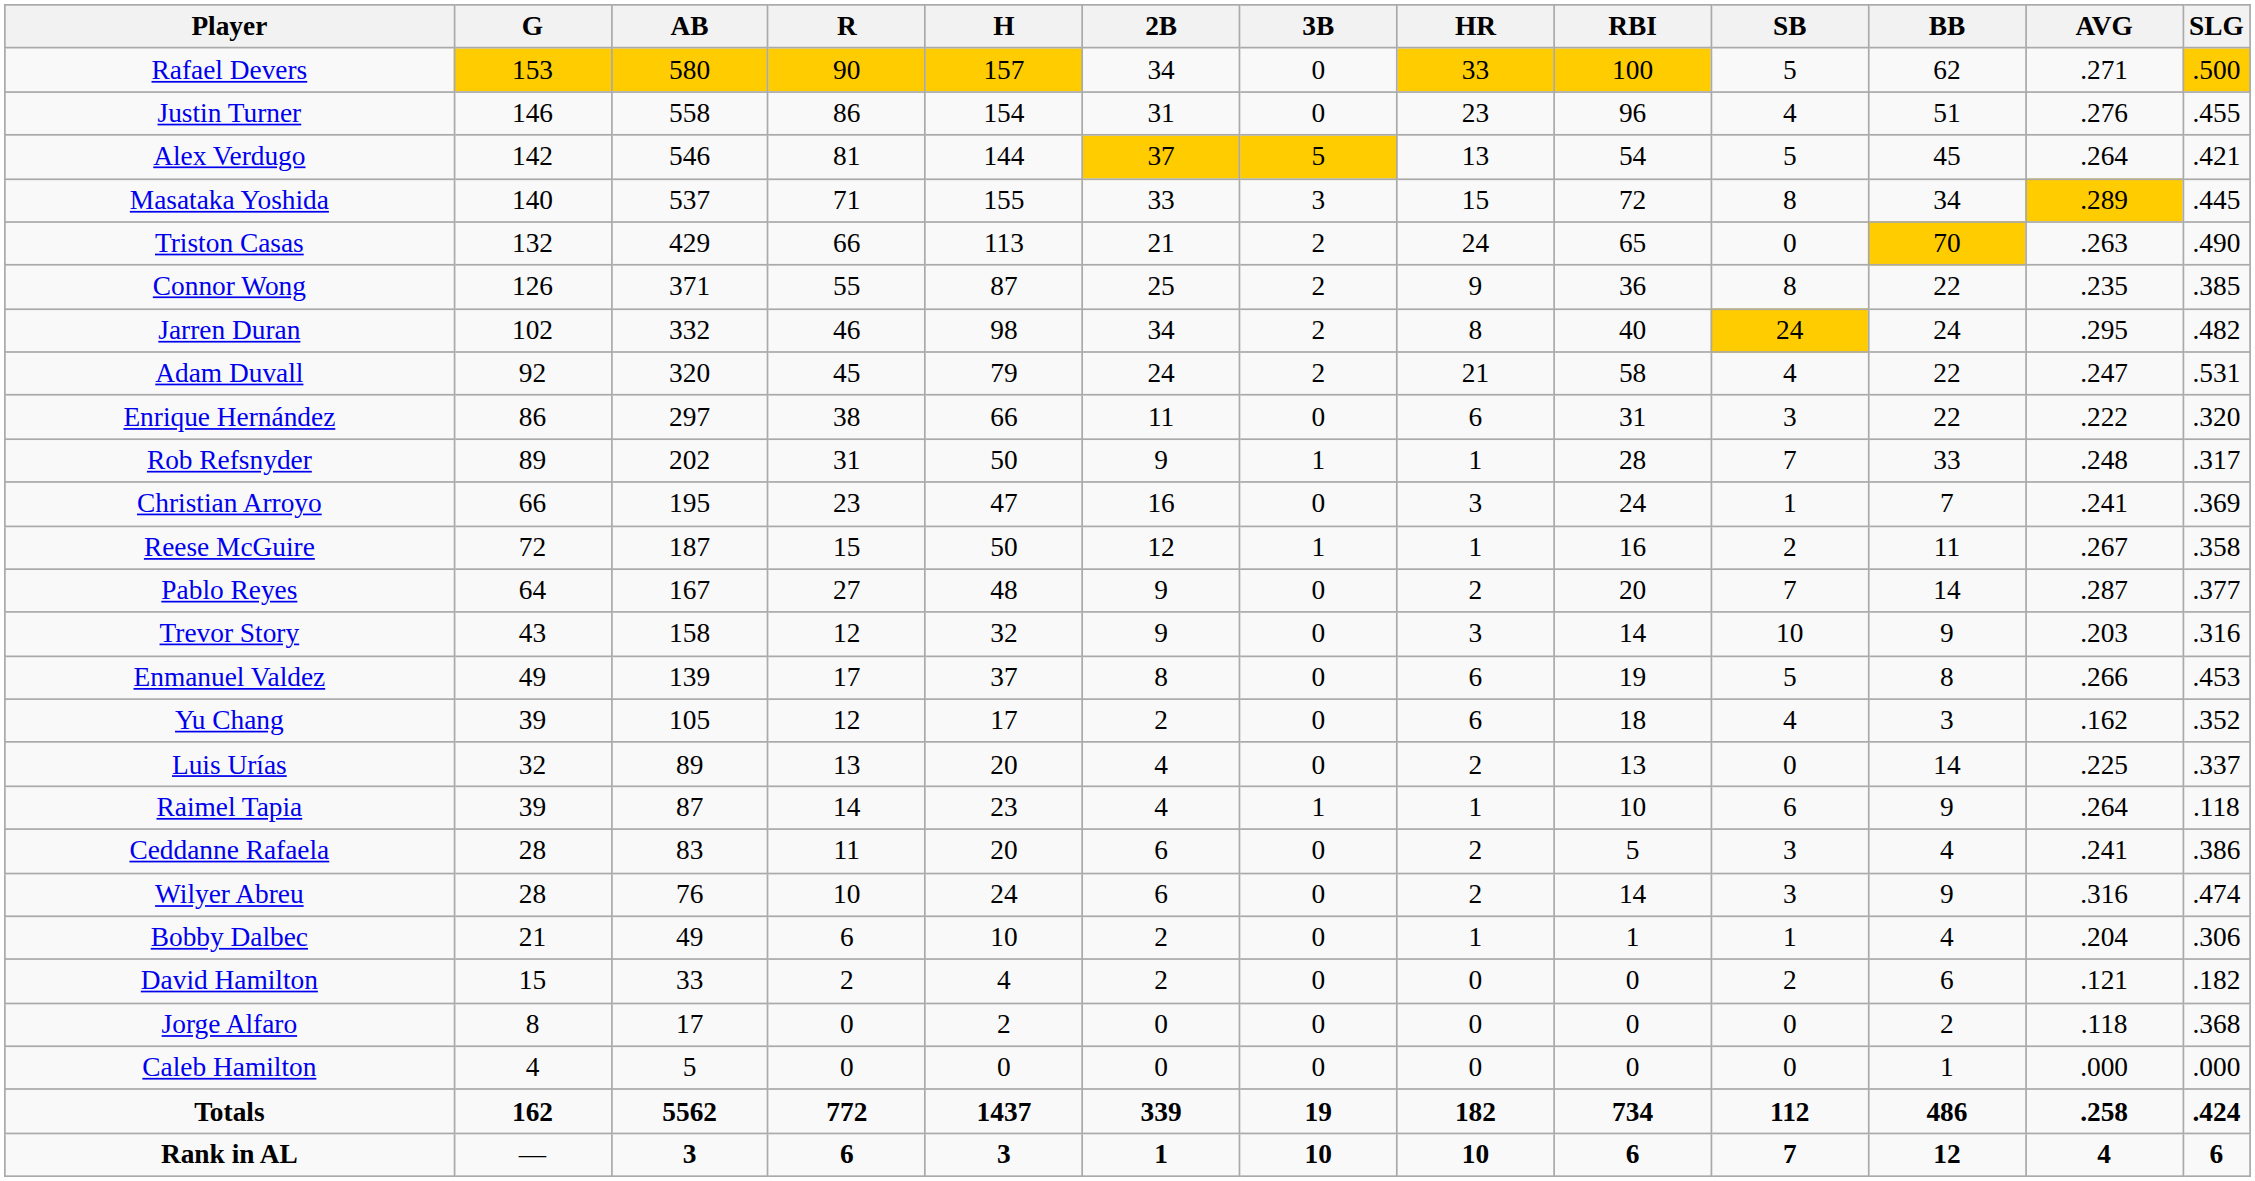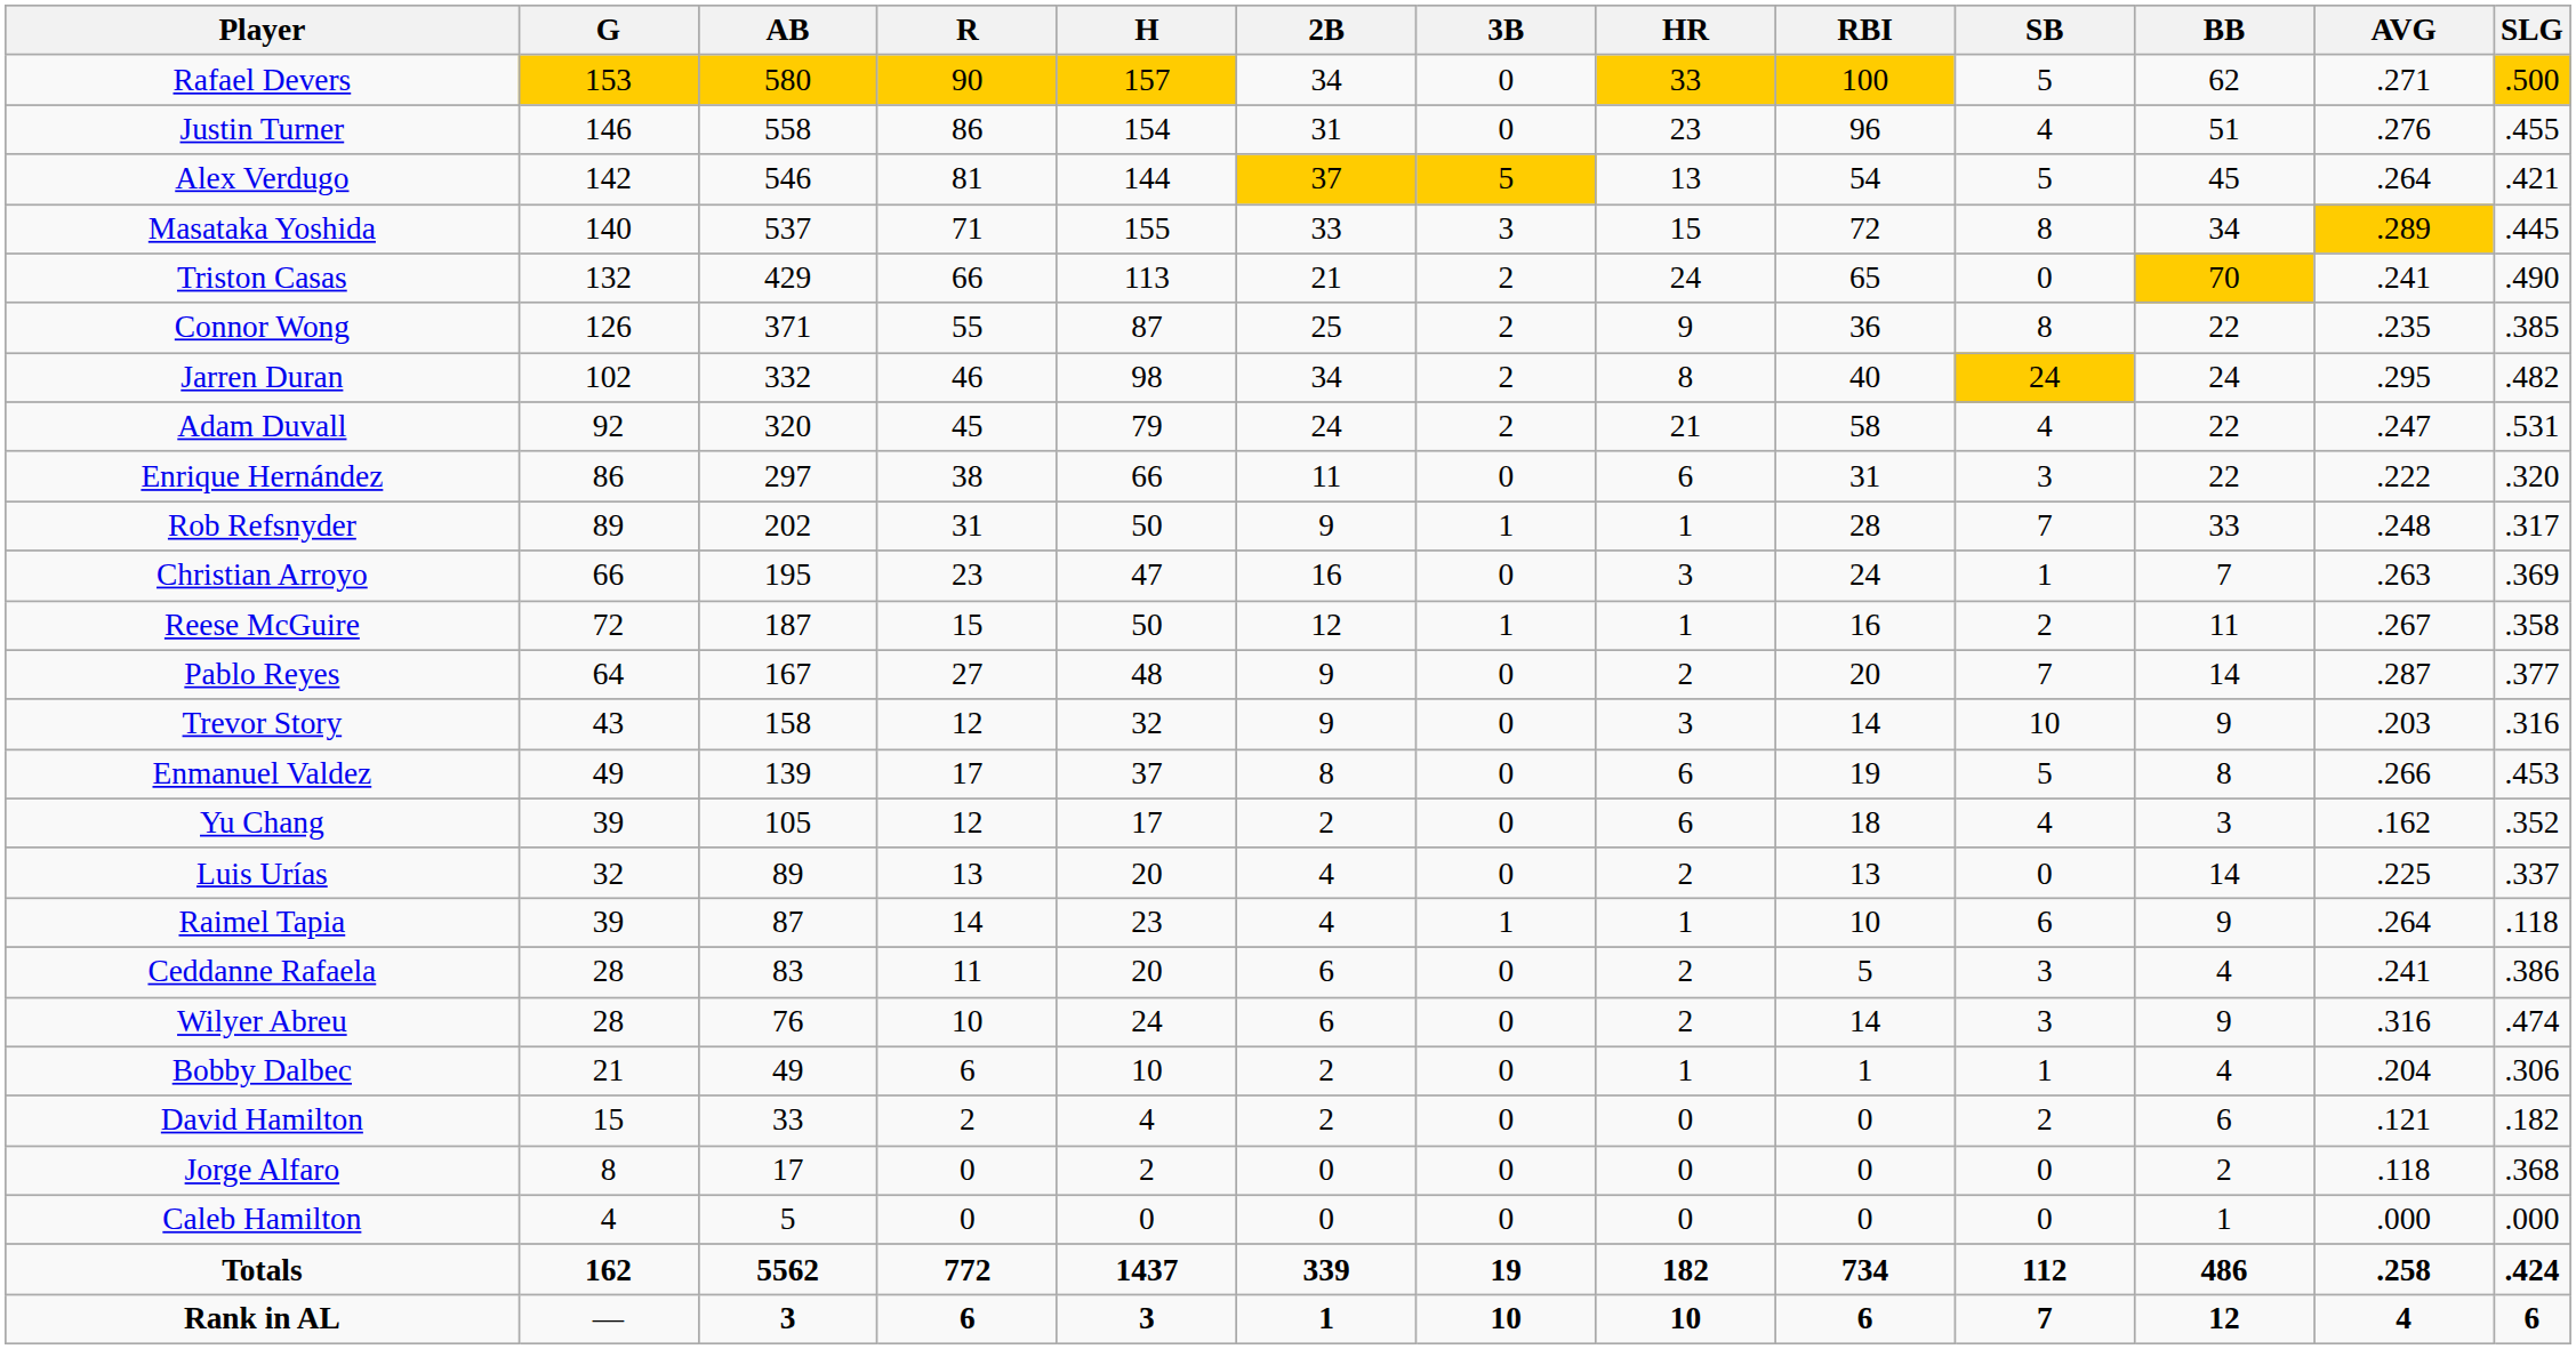Triston Casas | AVG: .263 -> .241
Christian Arroyo | AVG: .241 -> .263
